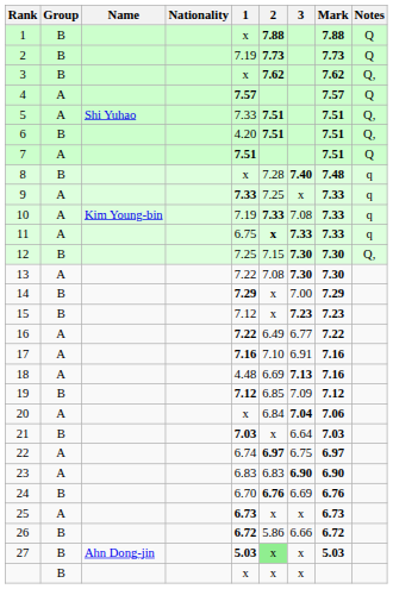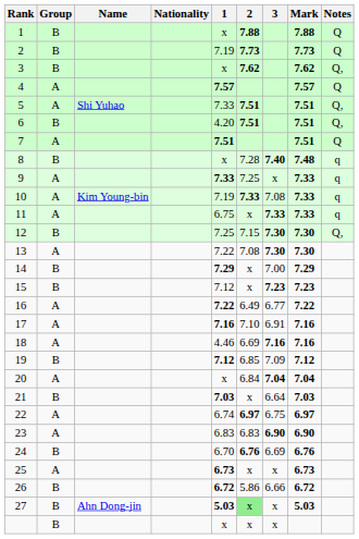11 | 2: bold -> normal
18 | 1: 4.48 -> 4.46
18 | 3: 7.13 -> 7.16
20 | Mark: 7.06 -> 7.04
